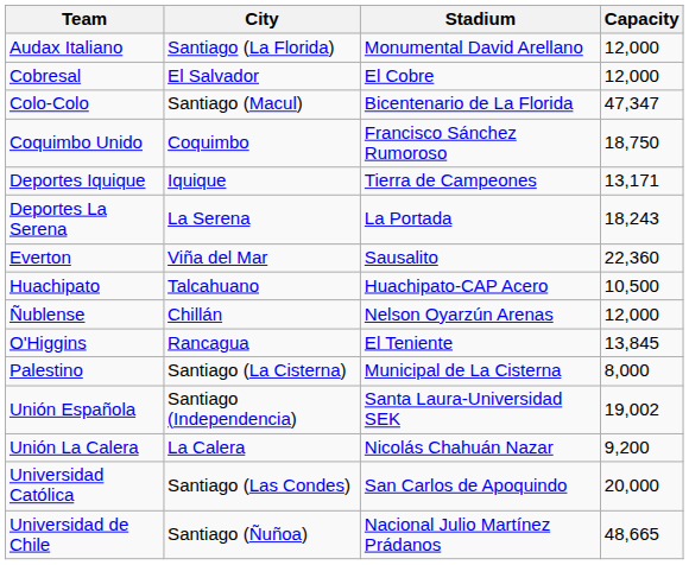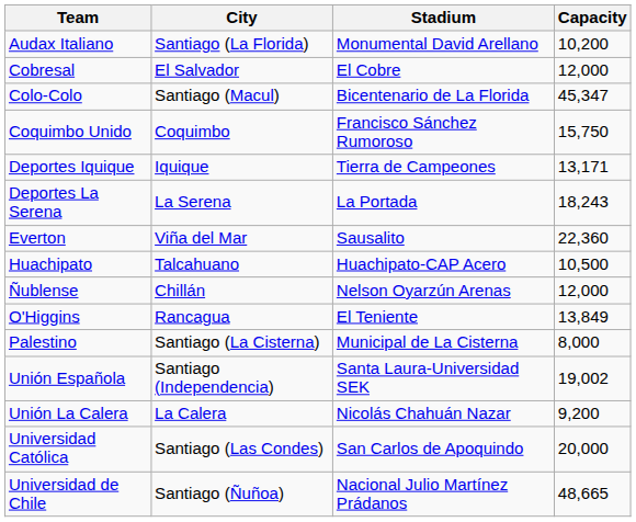Audax Italiano | Capacity: 12,000 -> 10,200
Colo-Colo | Capacity: 47,347 -> 45,347
Coquimbo Unido | Capacity: 18,750 -> 15,750
O'Higgins | Capacity: 13,845 -> 13,849
